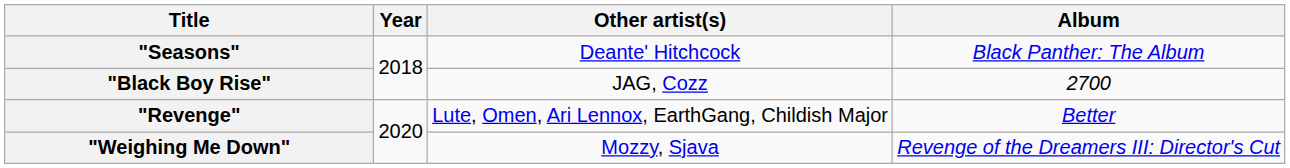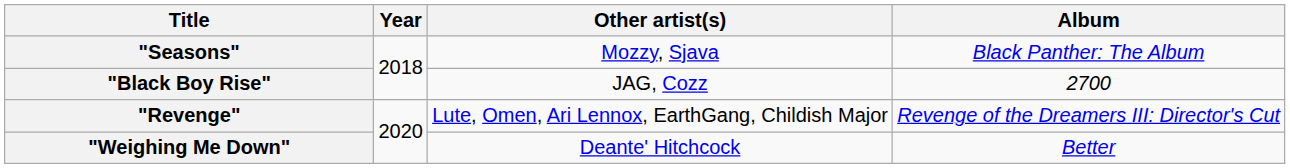"Seasons" | Other artist(s): Deante' Hitchcock -> Mozzy, Sjava
"Revenge" | Album: Better -> Revenge of the Dreamers III: Director's Cut
"Weighing Me Down" | Other artist(s): Mozzy, Sjava -> Deante' Hitchcock
"Weighing Me Down" | Album: Revenge of the Dreamers III: Director's Cut -> Better
